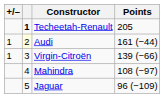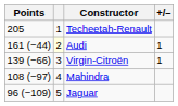columns swapped: +/– <-> Points
Techeetah-Renault | column 2: bold -> normal
